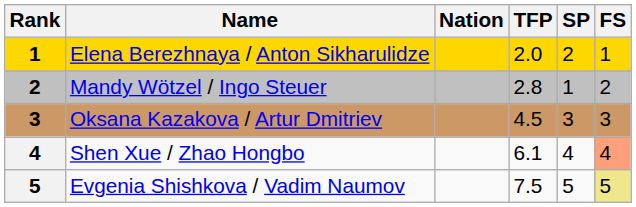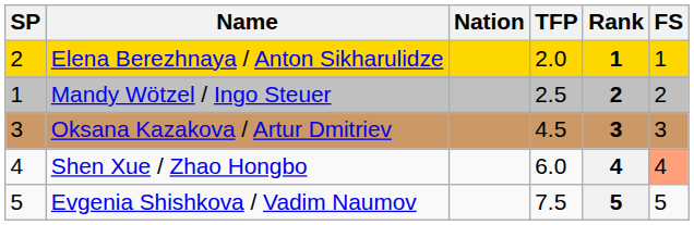columns swapped: Rank <-> SP
Mandy Wötzel / Ingo Steuer | TFP: 2.8 -> 2.5
Shen Xue / Zhao Hongbo | TFP: 6.1 -> 6.0
Evgenia Shishkova / Vadim Naumov | FS: khaki background -> no background
